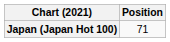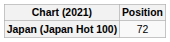Japan (Japan Hot 100) | Position: 71 -> 72
